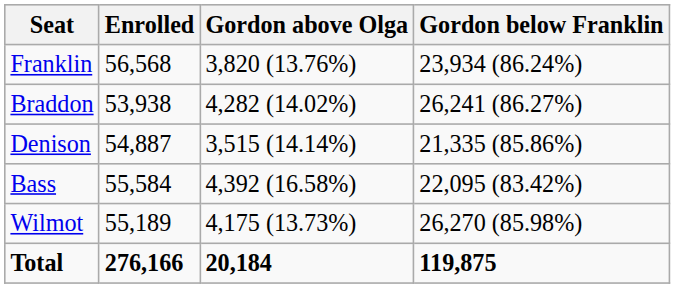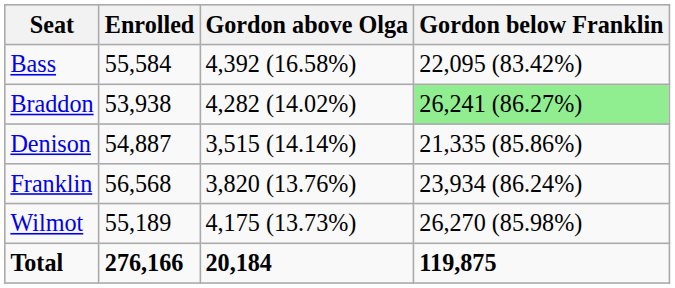rows swapped: Bass <-> Franklin
Braddon | Gordon below Franklin: no background -> lightgreen background
